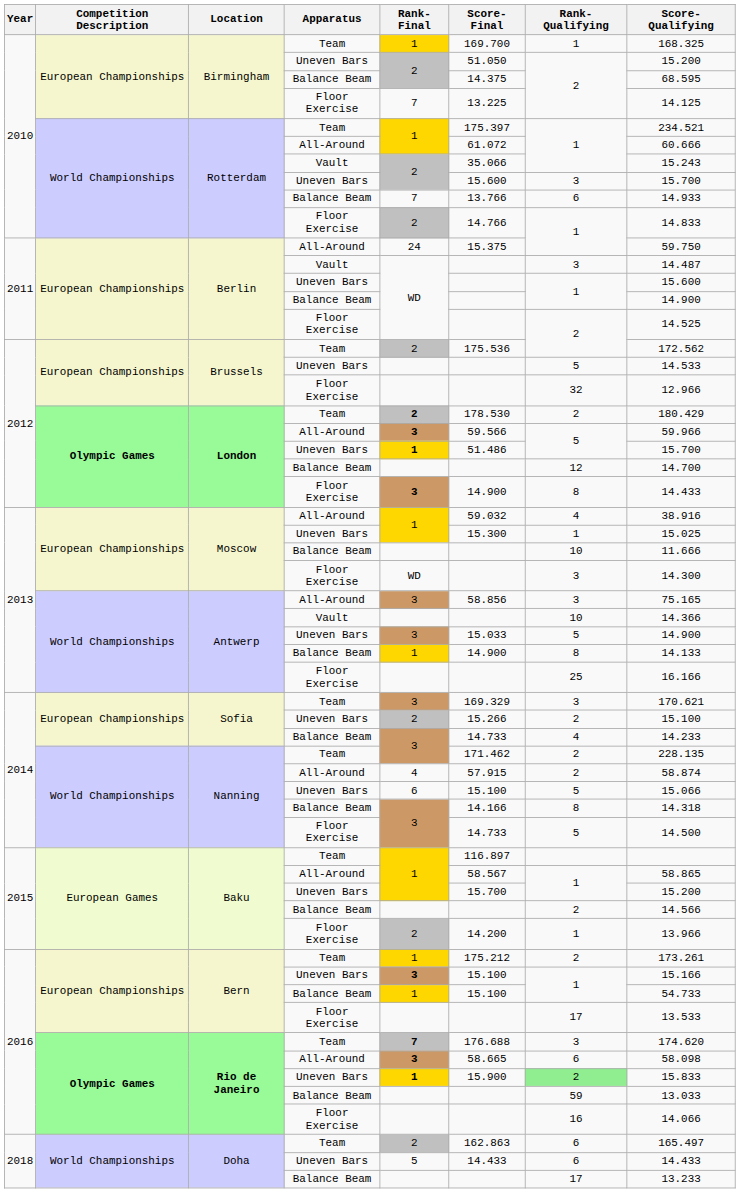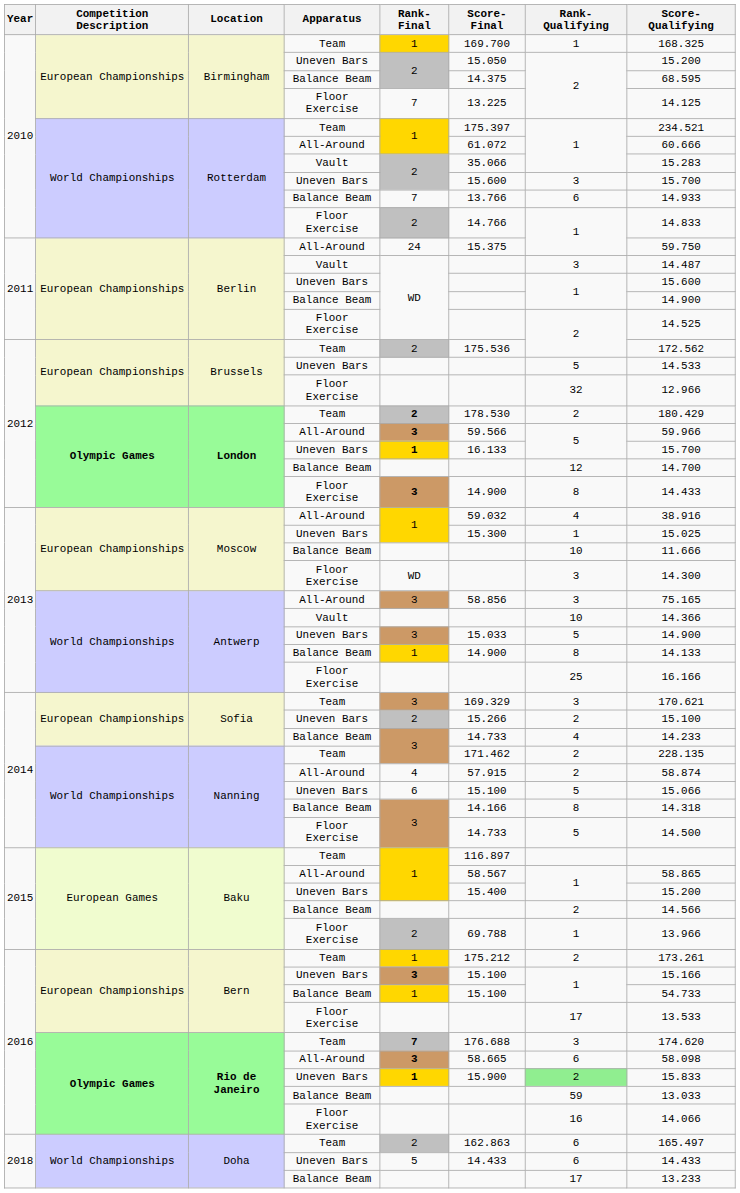Birmingham / Uneven Bars | Score-Final: 51.050 -> 15.050
Rotterdam / Vault | Score-Qualifying: 15.243 -> 15.283
London / Uneven Bars | Score-Final: 51.486 -> 16.133
Baku / Uneven Bars | Score-Final: 15.700 -> 15.400
Baku / Floor Exercise | Score-Final: 14.200 -> 69.788
